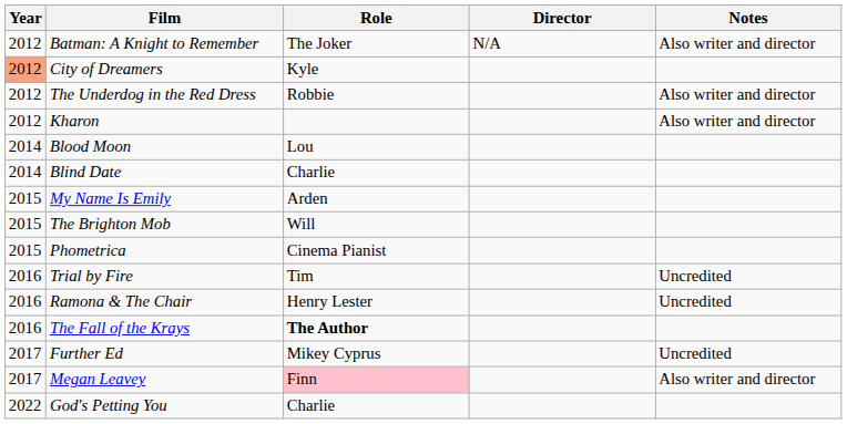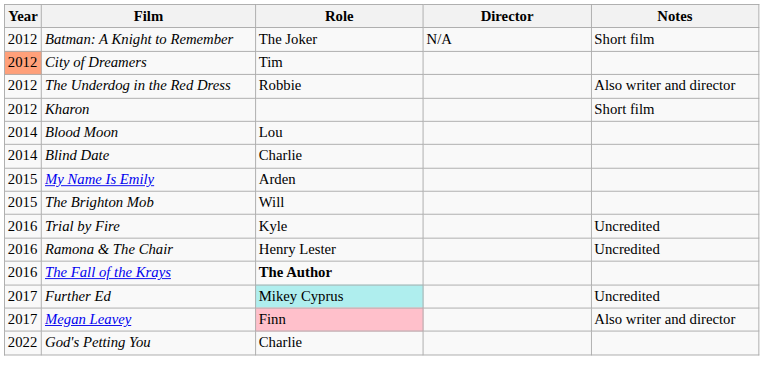Batman: A Knight to Remember | Notes: Also writer and director -> Short film
City of Dreamers | Role: Kyle -> Tim
Kharon | Notes: Also writer and director -> Short film
- row: 2015 | Phometrica | Cinema Pianist
Trial by Fire | Role: Tim -> Kyle
Further Ed | Role: no background -> paleturquoise background
